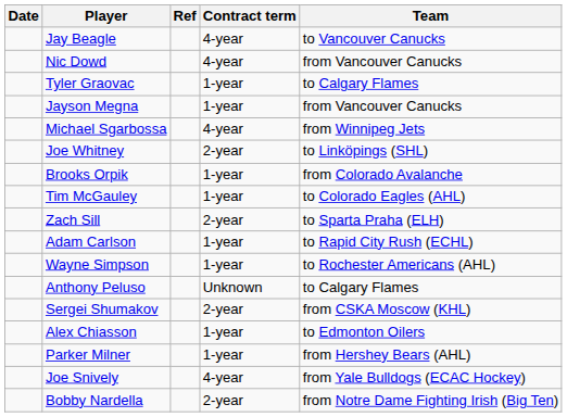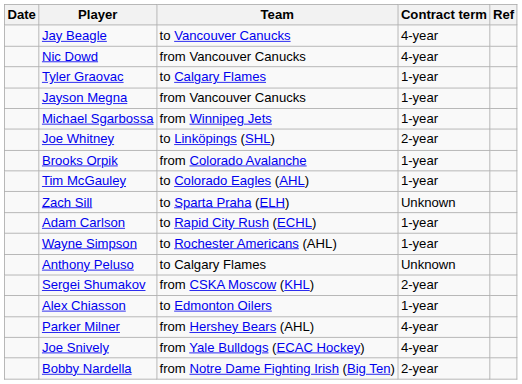columns swapped: Team <-> Ref
Michael Sgarbossa | Contract term: 4-year -> 1-year
Zach Sill | Contract term: 2-year -> Unknown
Parker Milner | Contract term: 1-year -> 4-year
